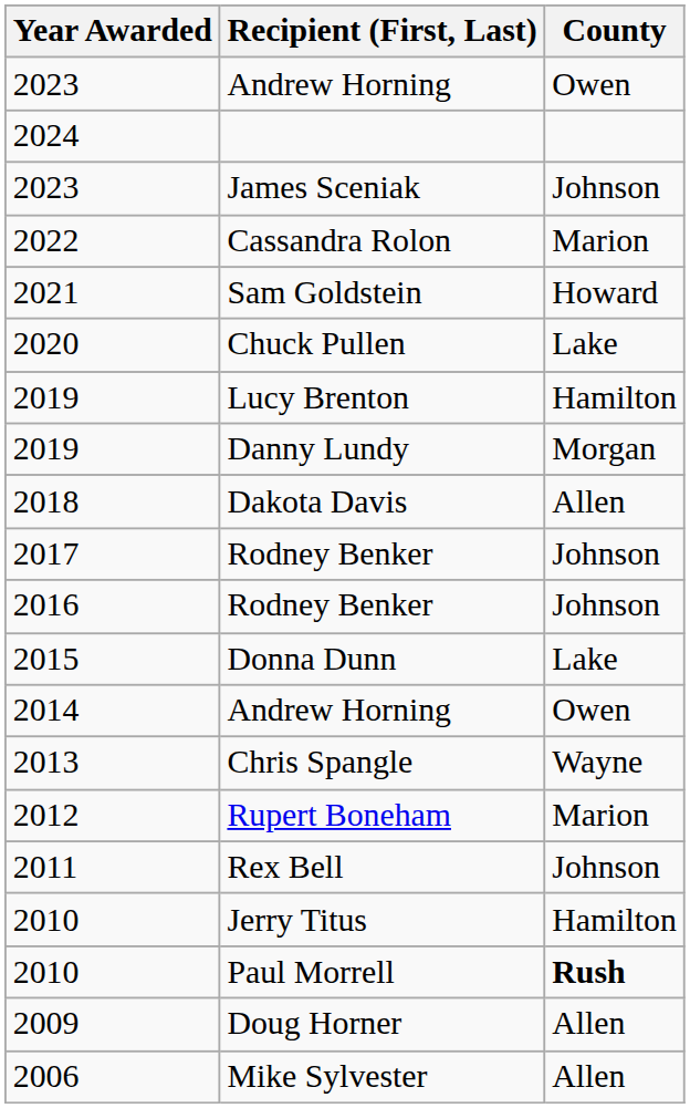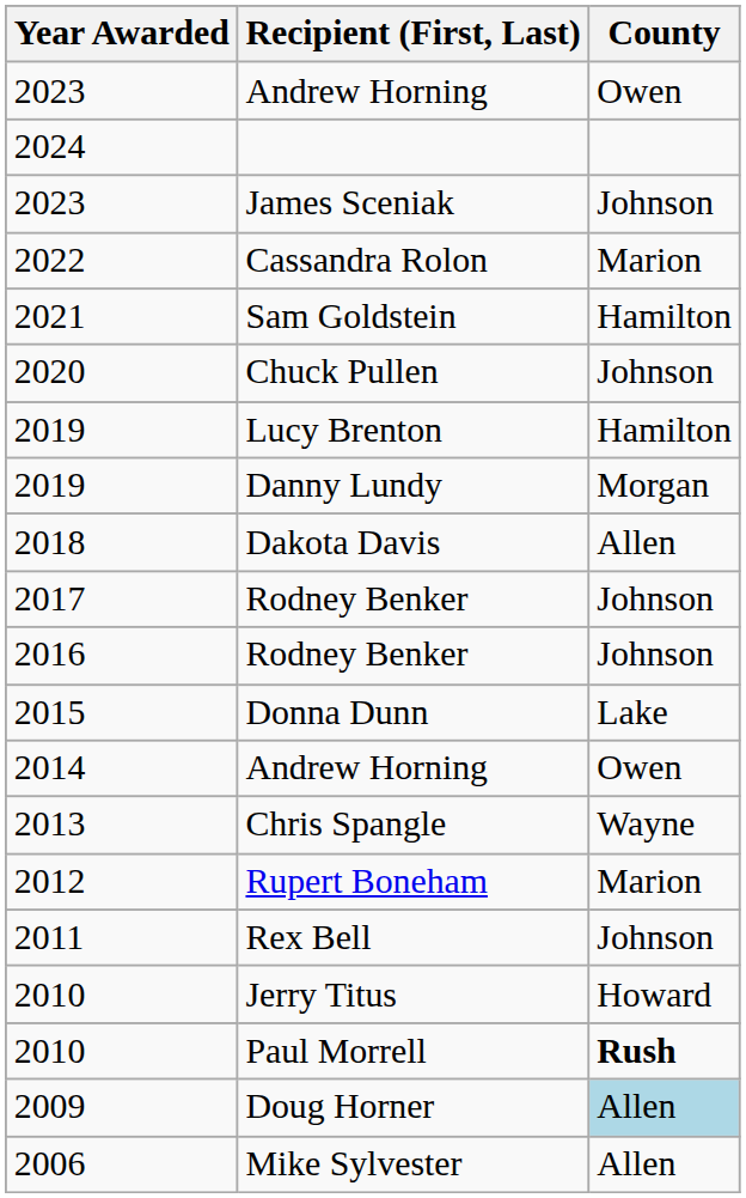Sam Goldstein | County: Howard -> Hamilton
Chuck Pullen | County: Lake -> Johnson
Jerry Titus | County: Hamilton -> Howard
Doug Horner | County: no background -> lightblue background
